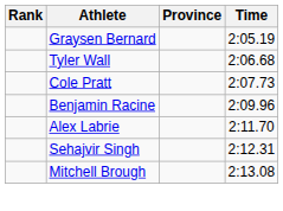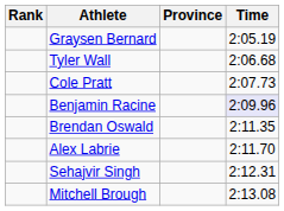Benjamin Racine | Time: no background -> lavender background
+ row: Brendan Oswald | 2:11.35
